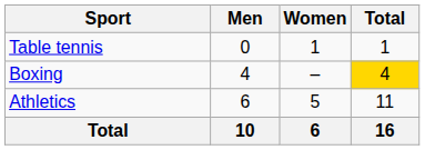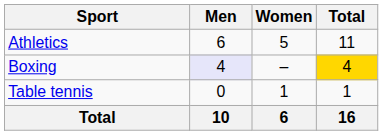rows swapped: Athletics <-> Table tennis
Boxing | Men: no background -> lavender background
